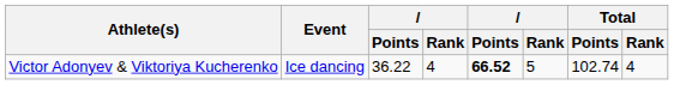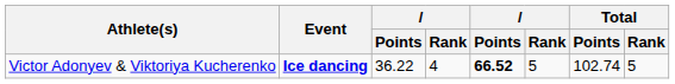Victor Adonyev & Viktoriya Kucherenko | Event: normal -> bold
Victor Adonyev & Viktoriya Kucherenko | Total / Rank: 4 -> 5
